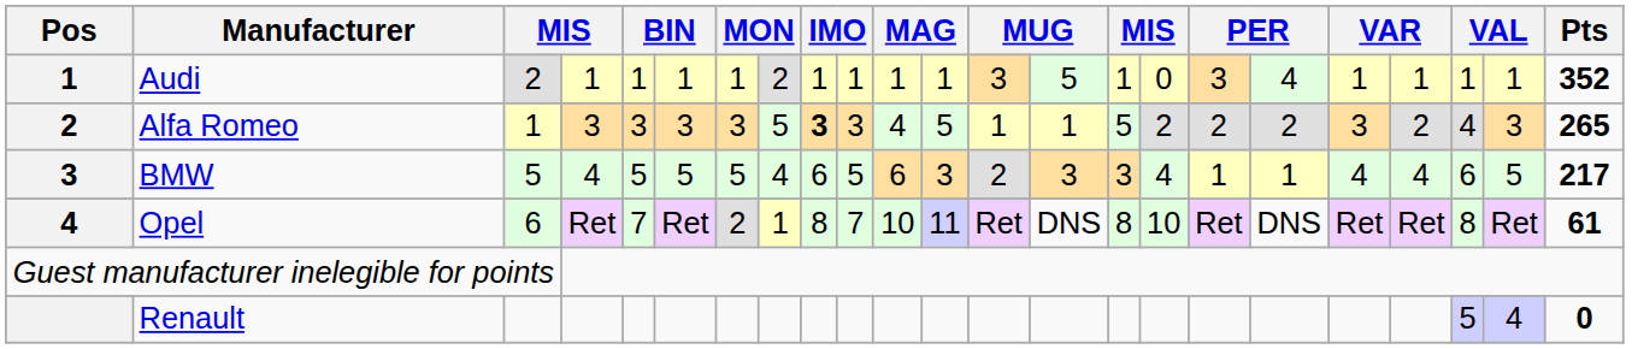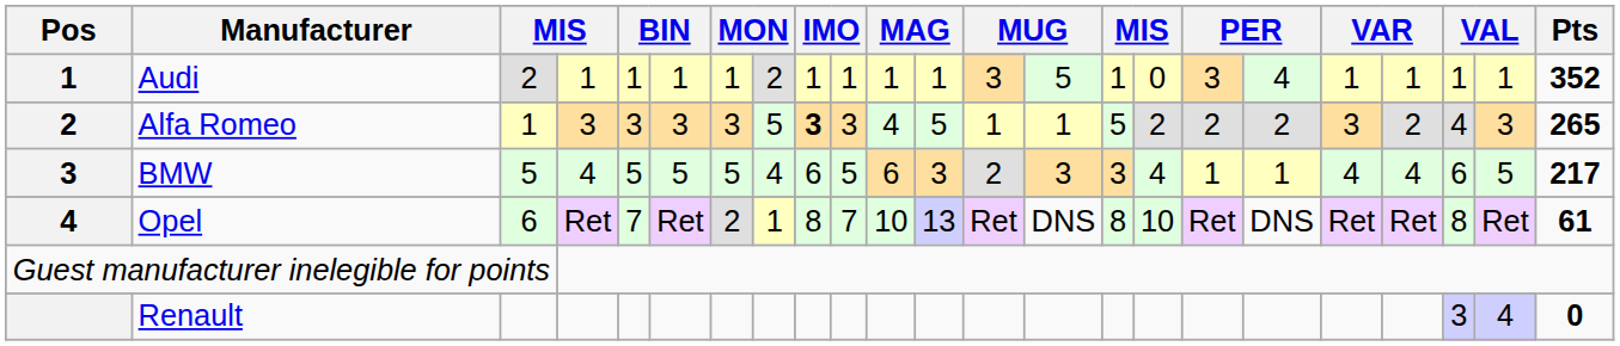Opel | column 12: 11 -> 13
Renault | column 21: 5 -> 3
